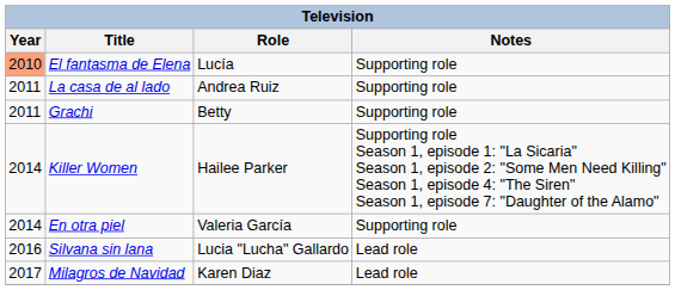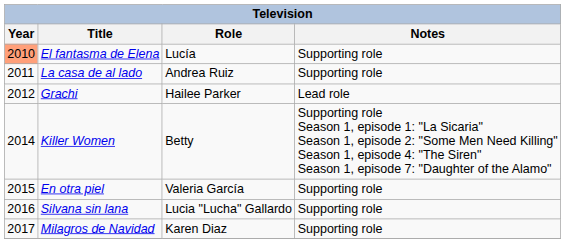Grachi | Year: 2011 -> 2012
Grachi | Role: Betty -> Hailee Parker
Grachi | Notes: Supporting role -> Lead role
Killer Women | Role: Hailee Parker -> Betty
En otra piel | Year: 2014 -> 2015
Silvana sin lana | Notes: Lead role -> Supporting role
Milagros de Navidad | Notes: Lead role -> Supporting role
